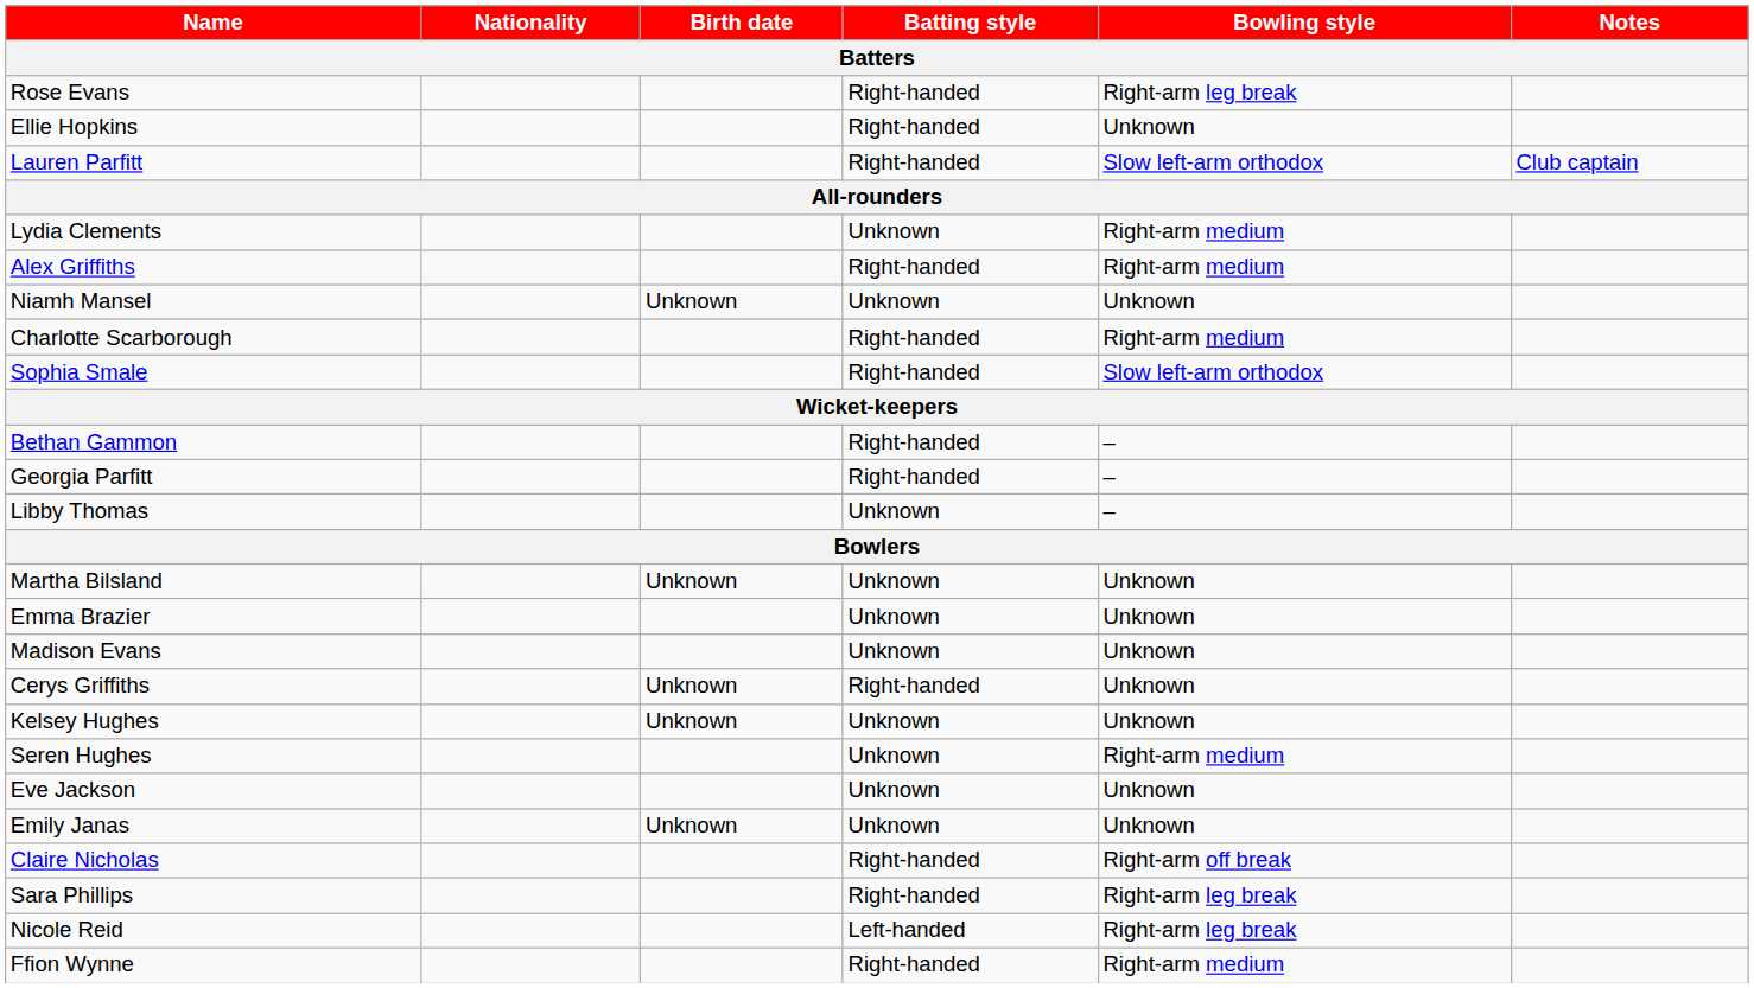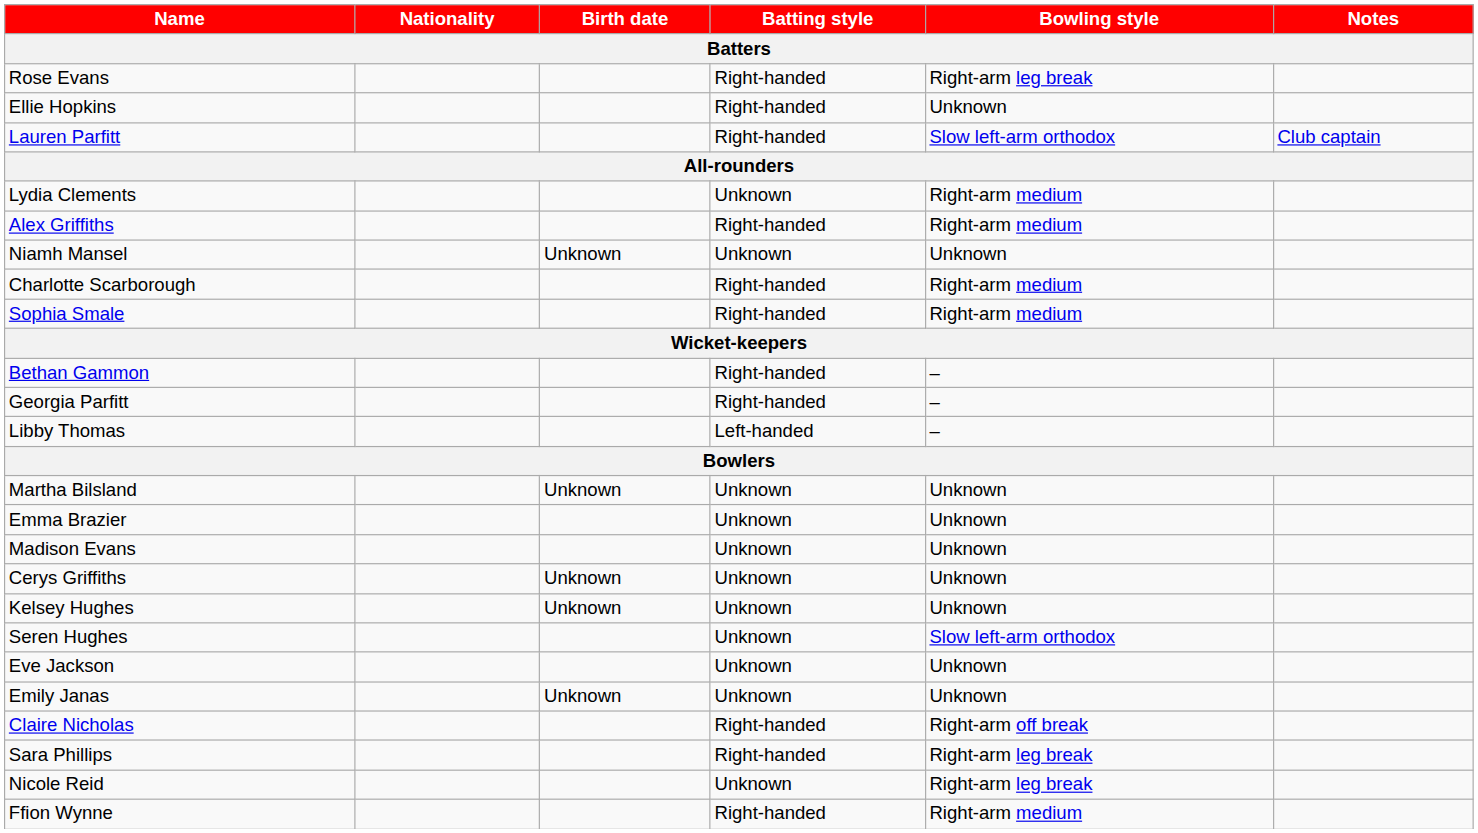Sophia Smale | Bowling style: Slow left-arm orthodox -> Right-arm medium
Libby Thomas | Batting style: Unknown -> Left-handed
Cerys Griffiths | Batting style: Right-handed -> Unknown
Seren Hughes | Bowling style: Right-arm medium -> Slow left-arm orthodox
Nicole Reid | Batting style: Left-handed -> Unknown
